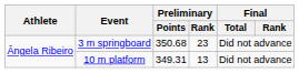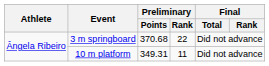3 m springboard | Preliminary / Points: 350.68 -> 370.68
3 m springboard | Preliminary / Rank: 23 -> 22
10 m platform | Preliminary / Rank: 13 -> 11
